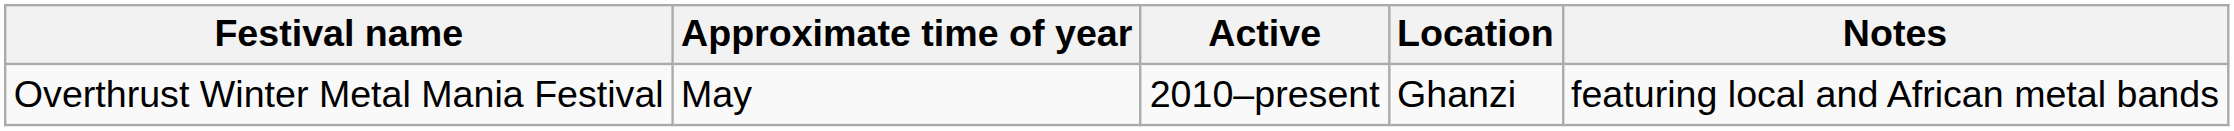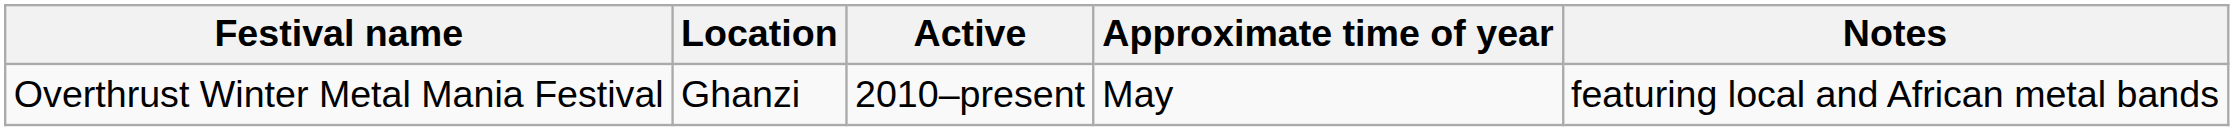columns swapped: Location <-> Approximate time of year
